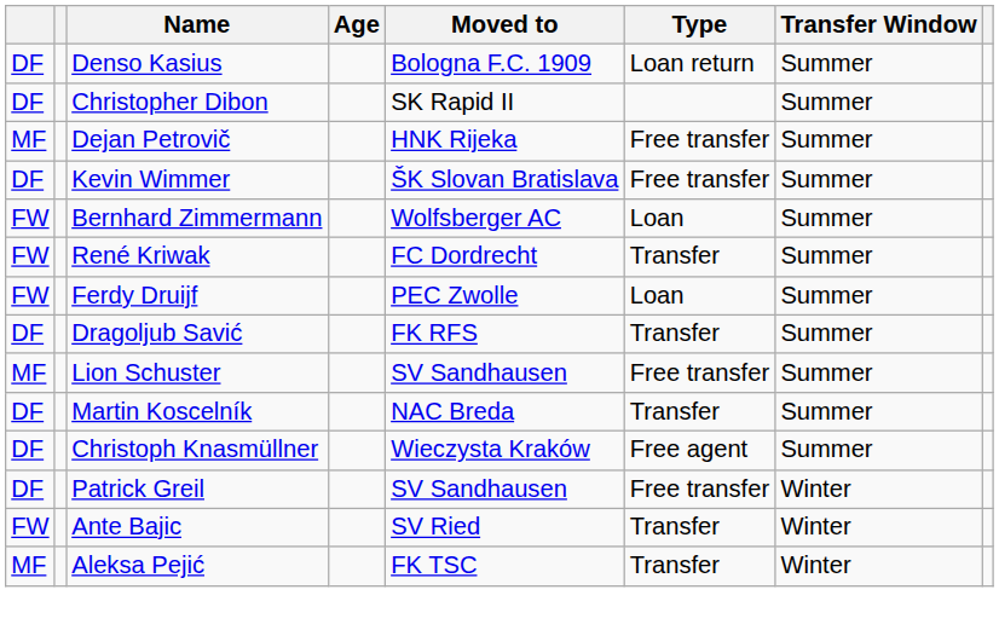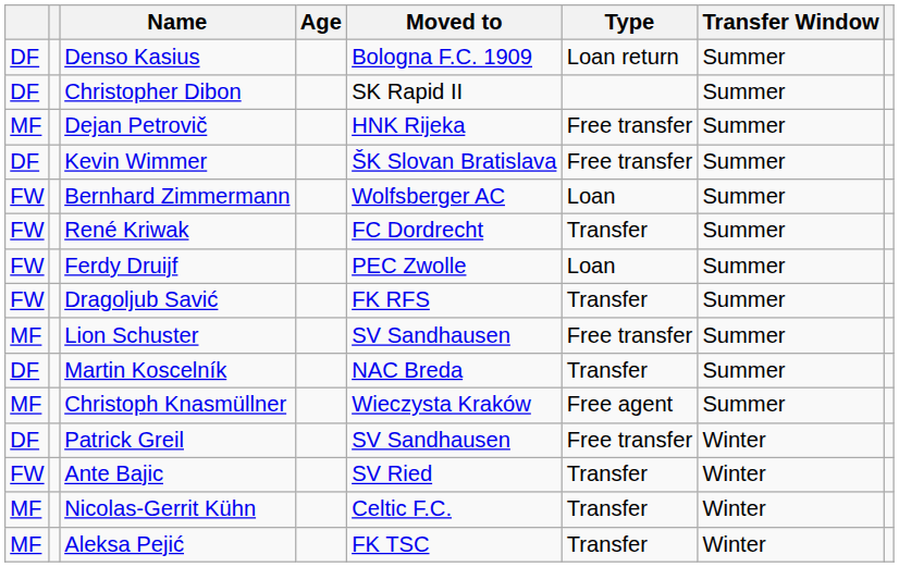Dragoljub Savić | column 1: DF -> FW
Christoph Knasmüllner | column 1: DF -> MF
+ row: MF | Nicolas-Gerrit Kühn | Celtic F.C. | Transfer | Winter
